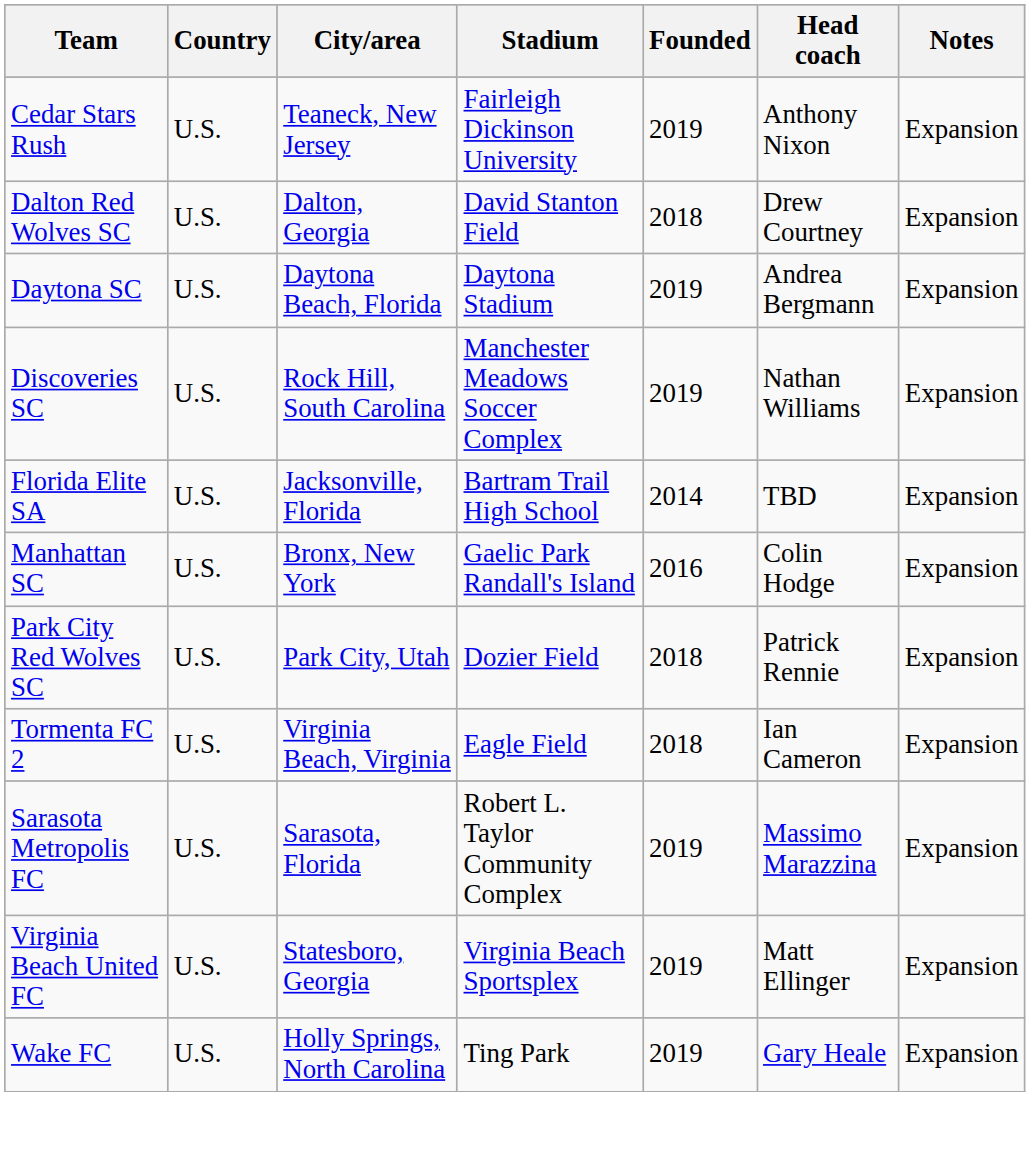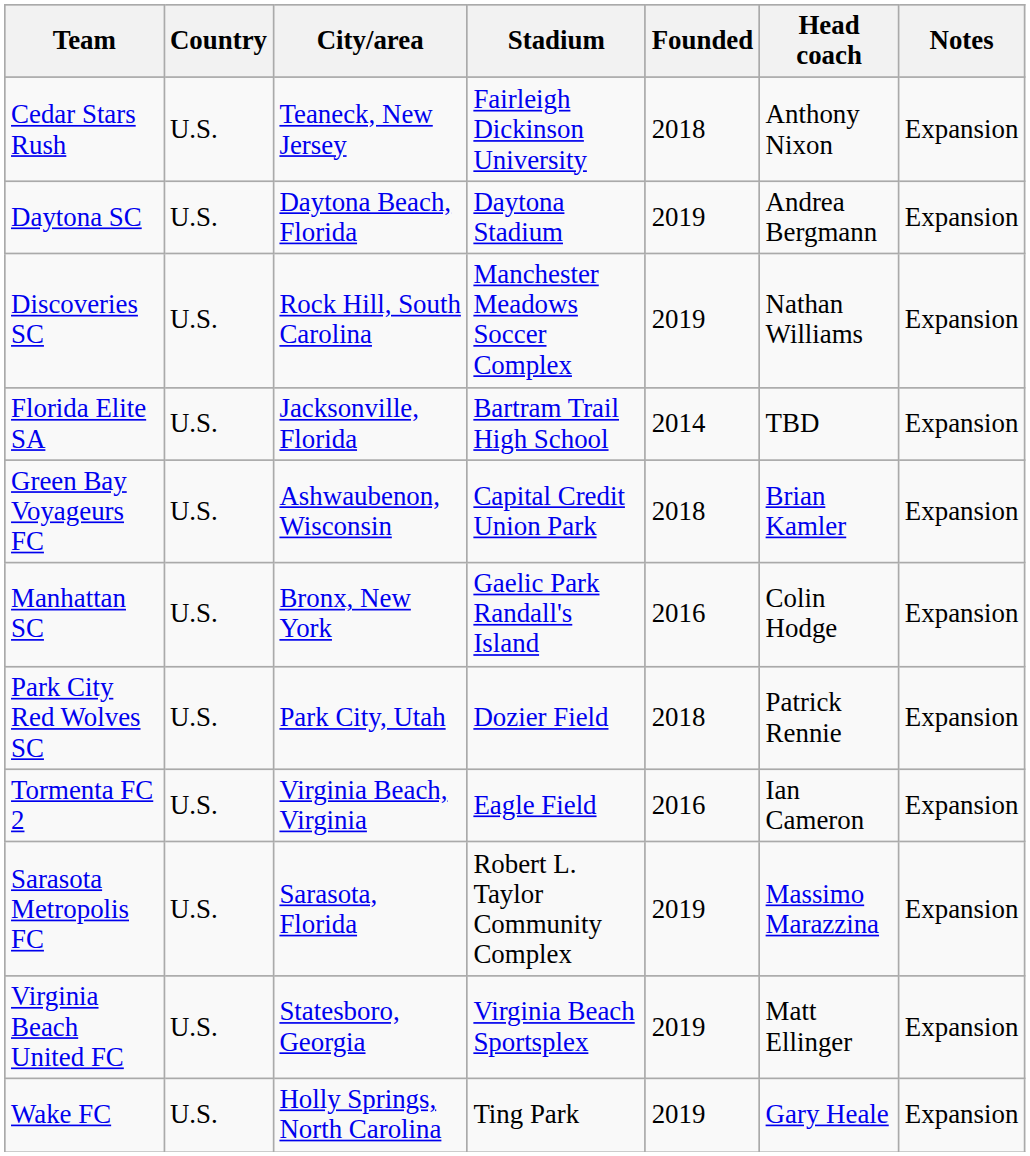Cedar Stars Rush | Founded: 2019 -> 2018
- row: Dalton Red Wolves SC | U.S. | Dalton, Georgia | David Stanton Field | 2018 | Drew Courtney | Expansion
+ row: Green Bay Voyageurs FC | U.S. | Ashwaubenon, Wisconsin | Capital Credit Union Park | 2018 | Brian Kamler | Expansion
Tormenta FC 2 | Founded: 2018 -> 2016
